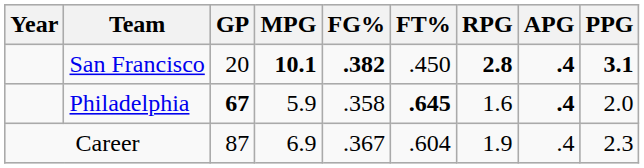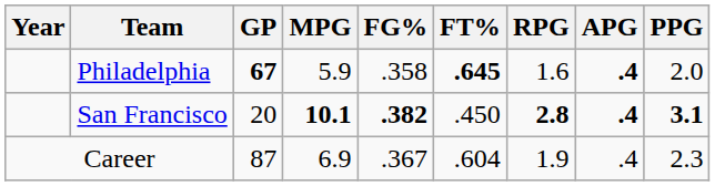rows swapped: Philadelphia <-> San Francisco
